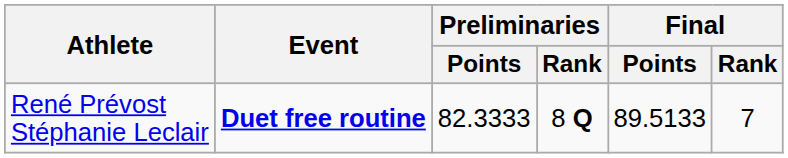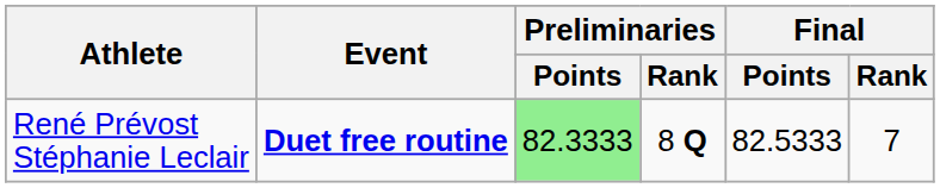René Prévost Stéphanie Leclair | Preliminaries / Points: no background -> lightgreen background
René Prévost Stéphanie Leclair | Final / Points: 89.5133 -> 82.5333
